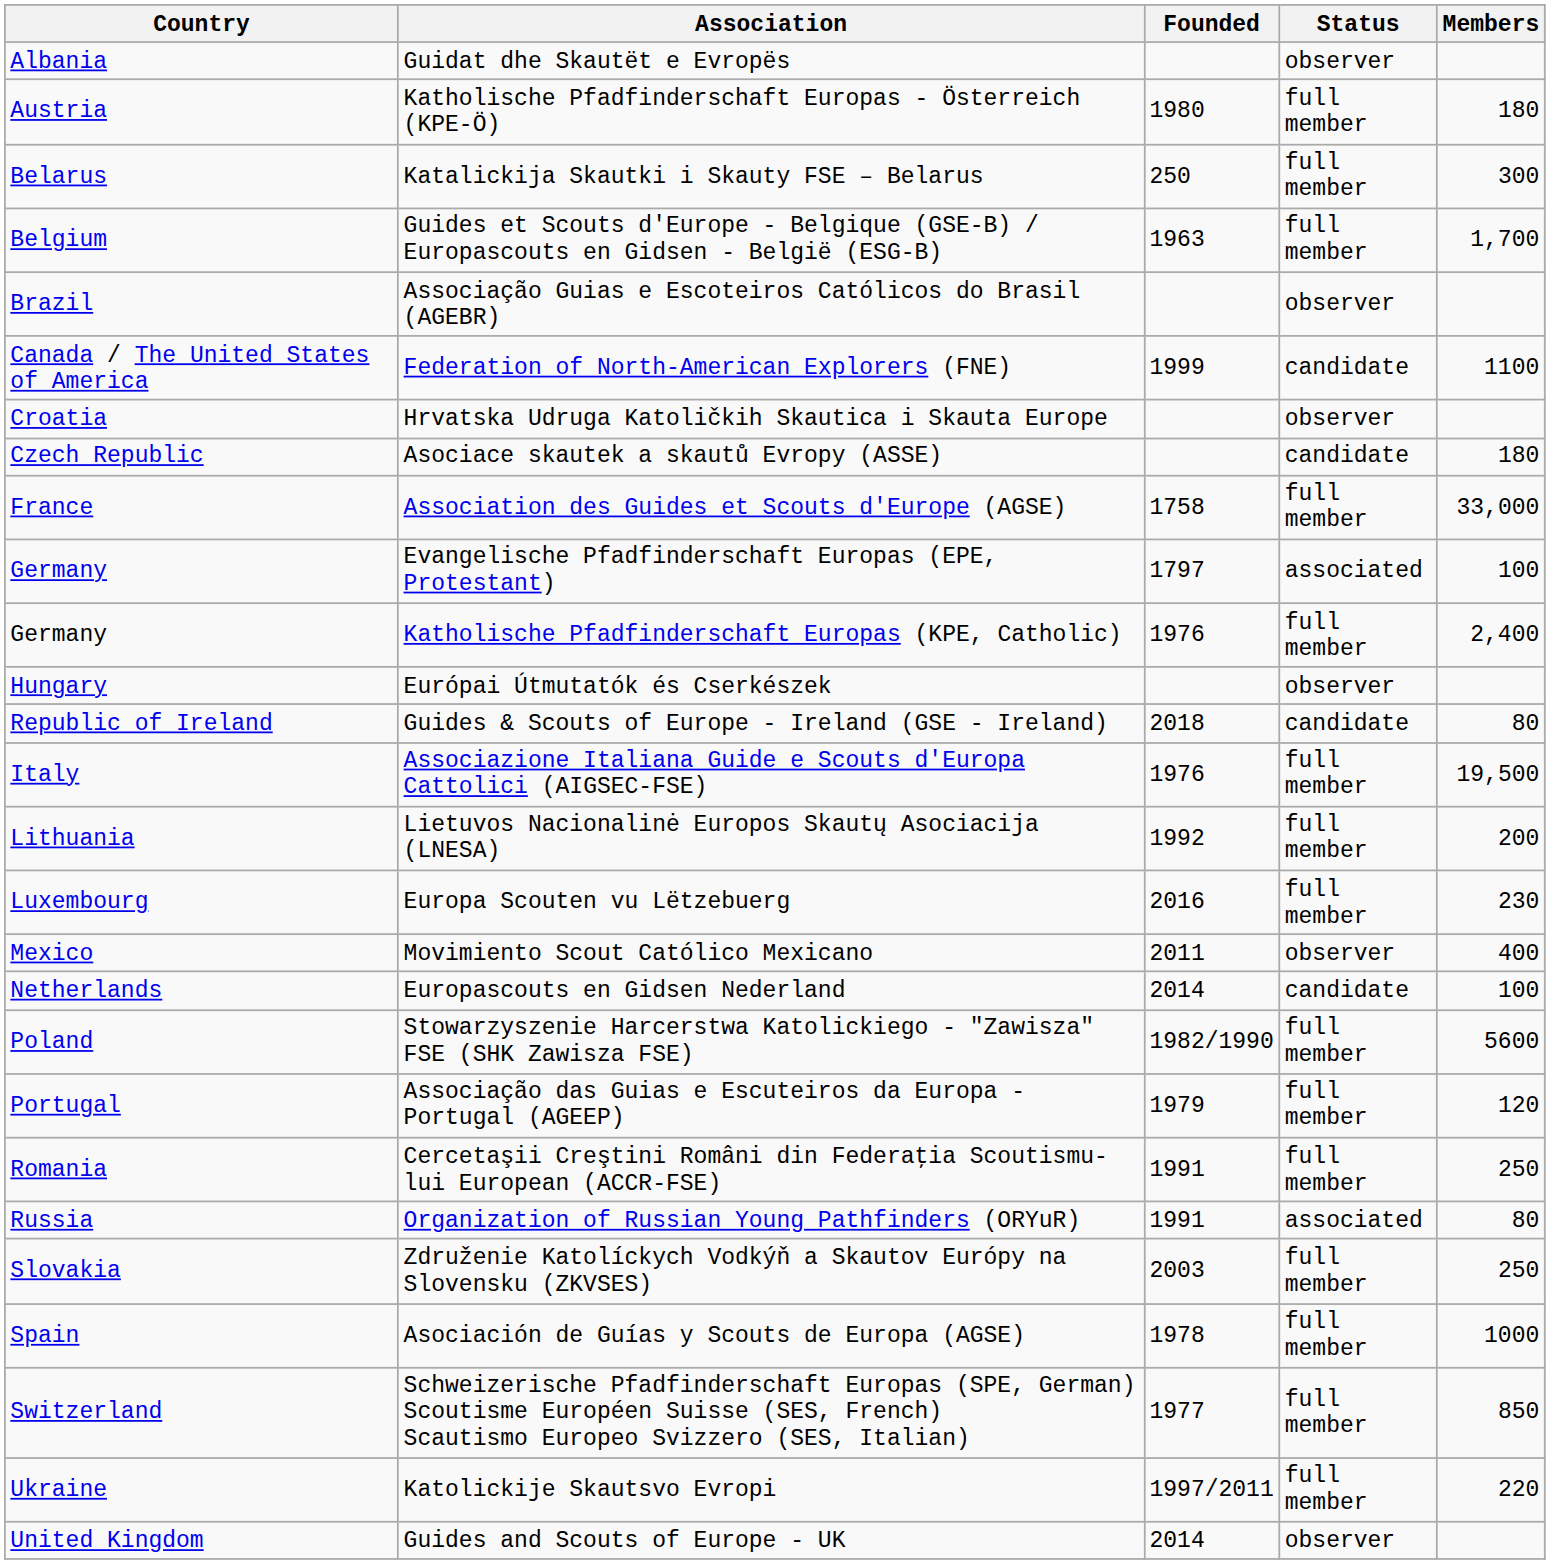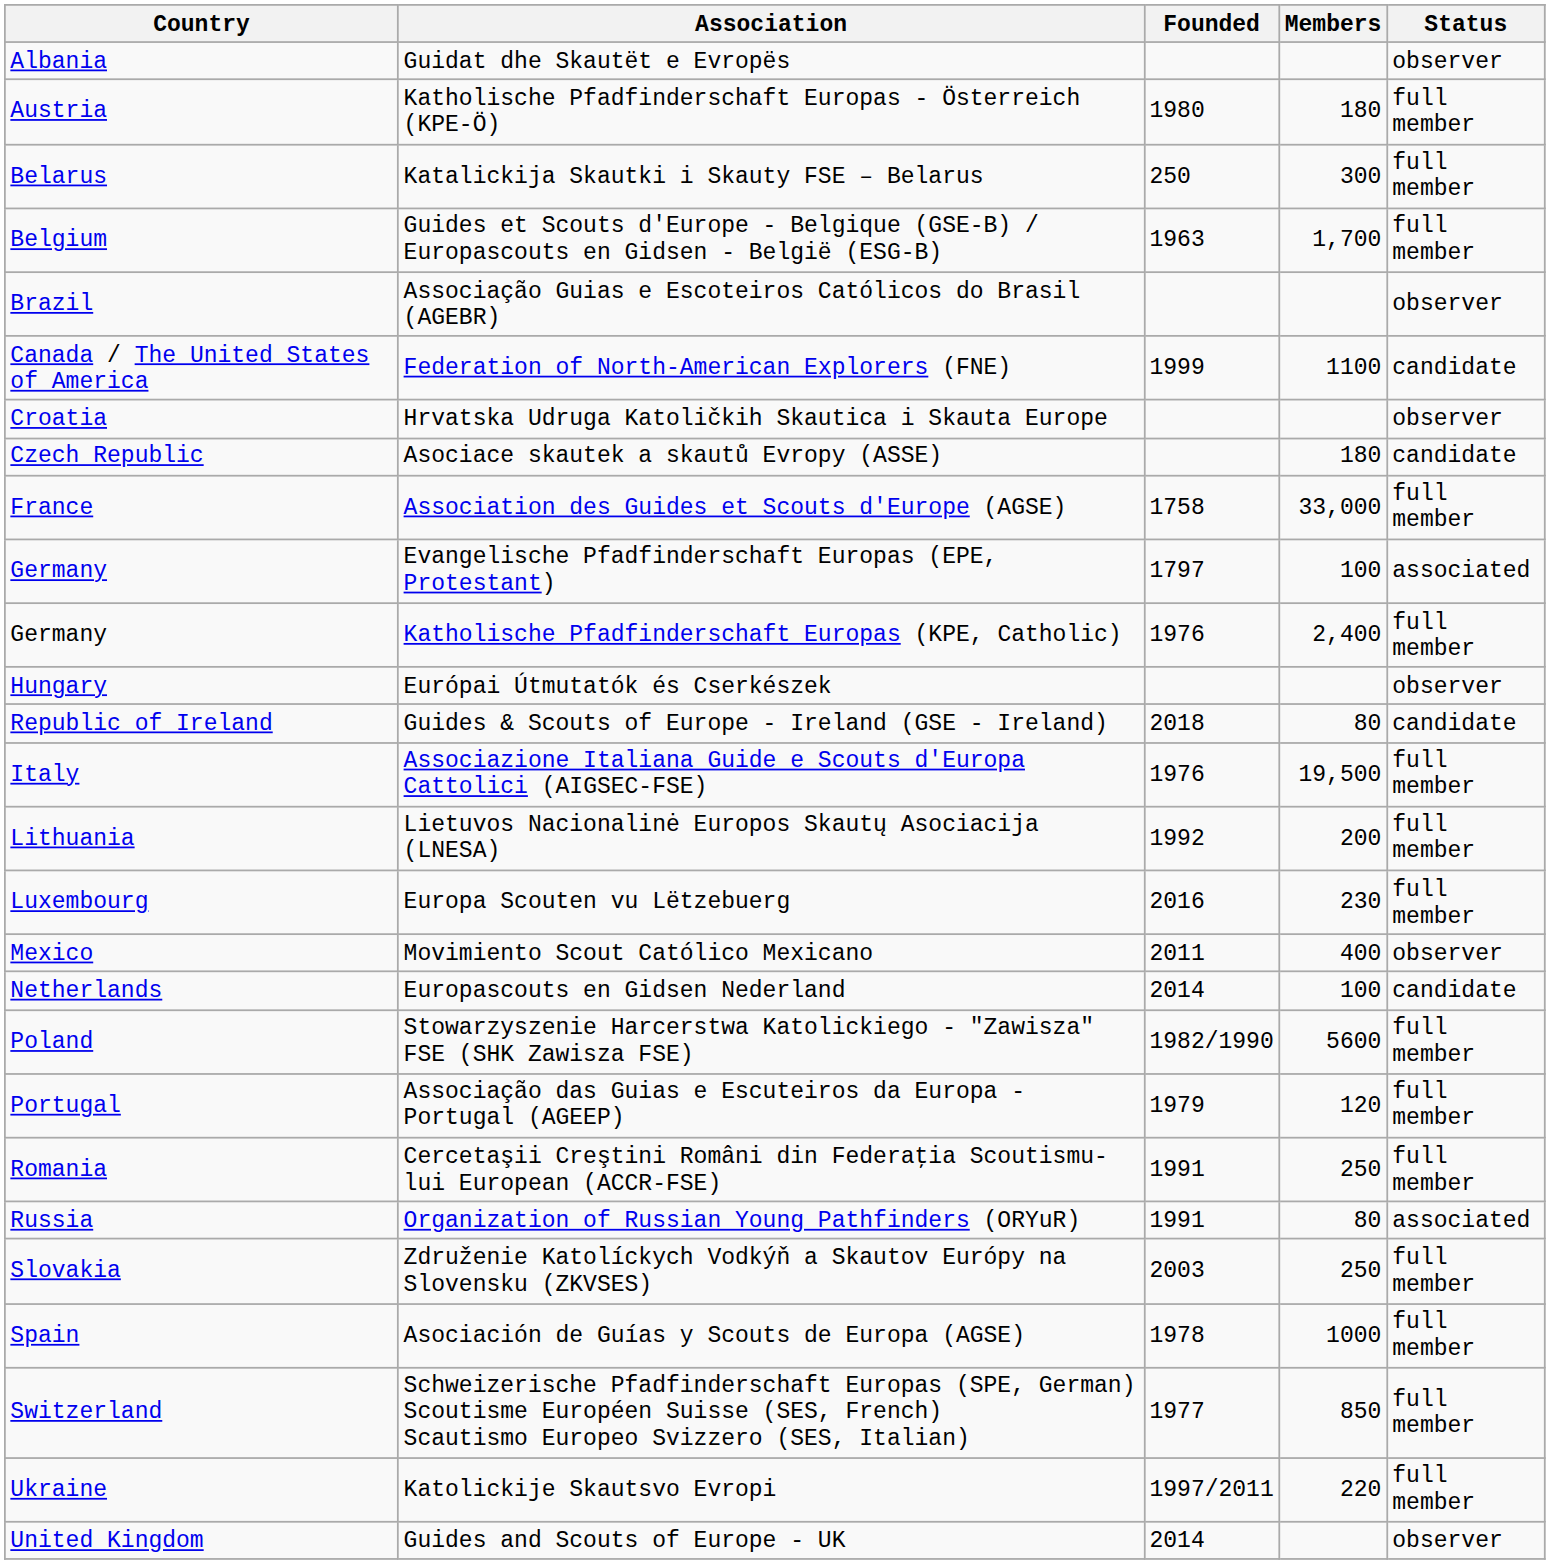columns swapped: Members <-> Status
